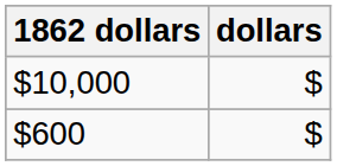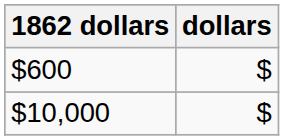rows swapped: $600 <-> $10,000
